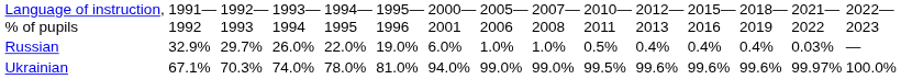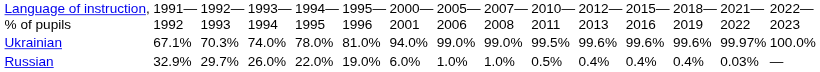rows swapped: Ukrainian <-> Russian
